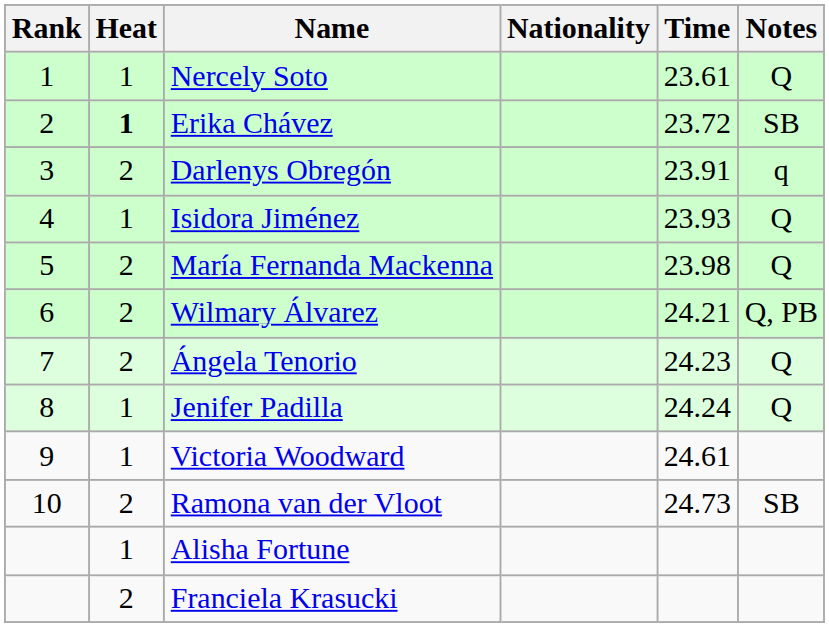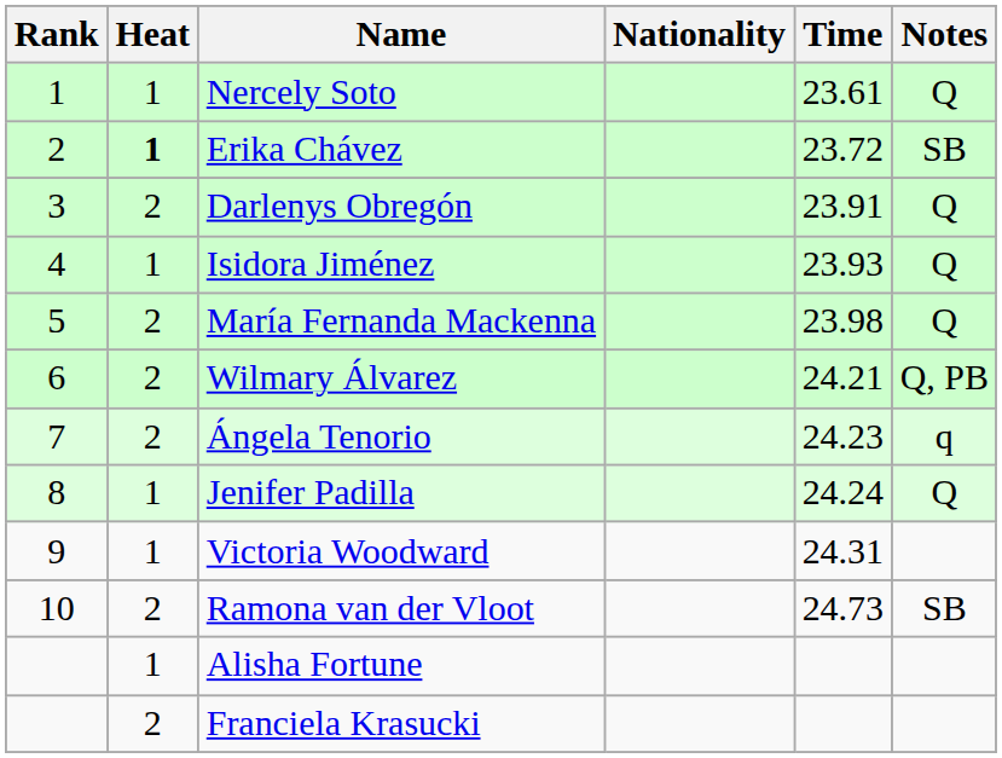Darlenys Obregón | Notes: q -> Q
Ángela Tenorio | Notes: Q -> q
Victoria Woodward | Time: 24.61 -> 24.31
